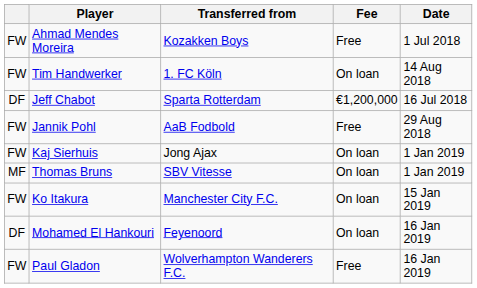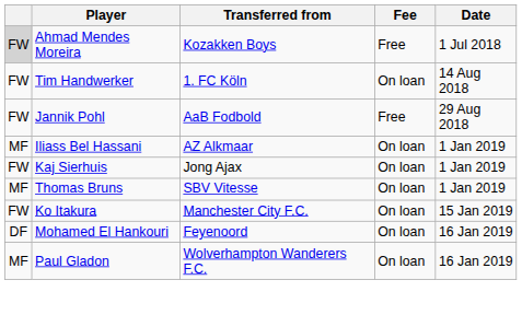Ahmad Mendes Moreira | column 1: no background -> lightgrey background
- row: DF | Jeff Chabot | Sparta Rotterdam | €1,200,000 | 16 Jul 2018
+ row: MF | Iliass Bel Hassani | AZ Alkmaar | On loan | 1 Jan 2019
Paul Gladon | column 1: FW -> MF
Paul Gladon | Fee: Free -> On loan
